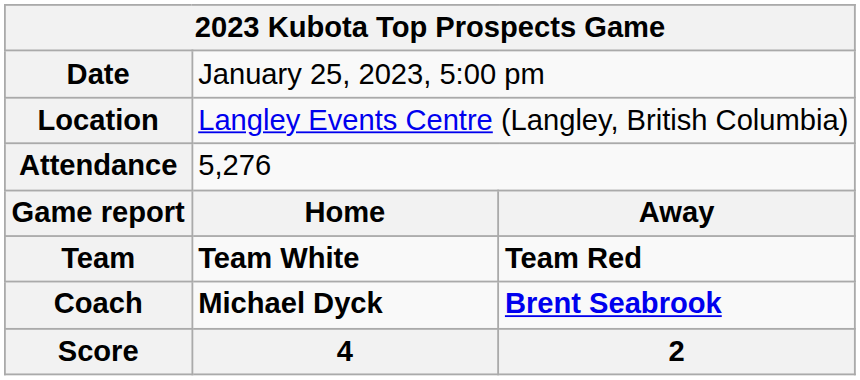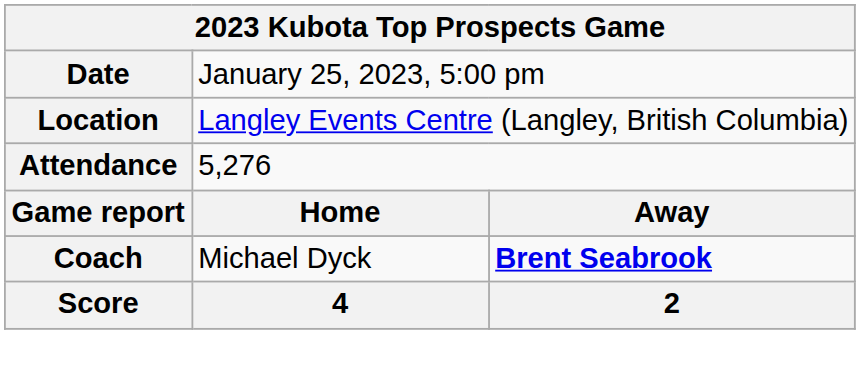- row: Team | Team White | Team Red
Coach | column 2: bold -> normal
